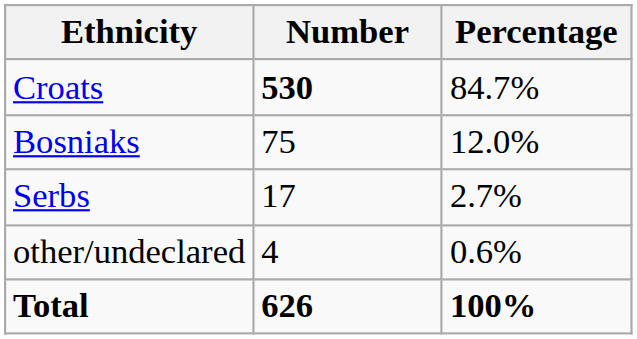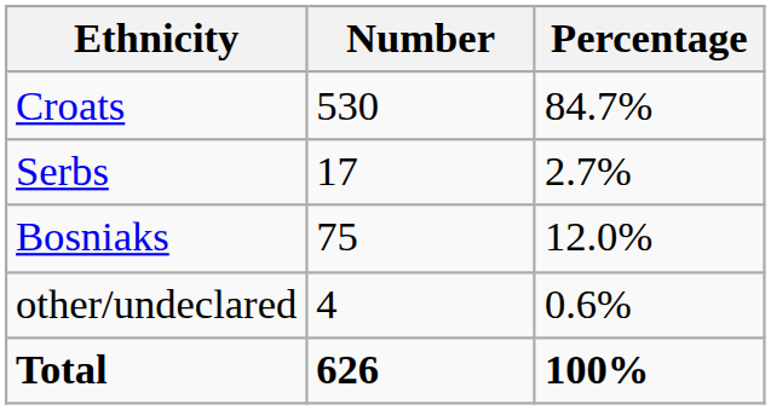Croats | Number: bold -> normal
rows swapped: Bosniaks <-> Serbs
